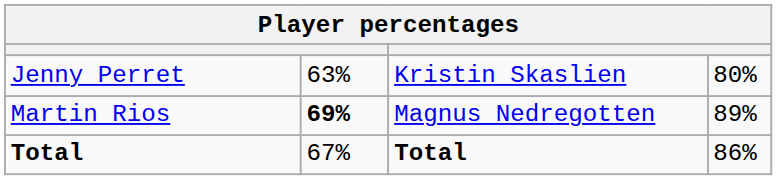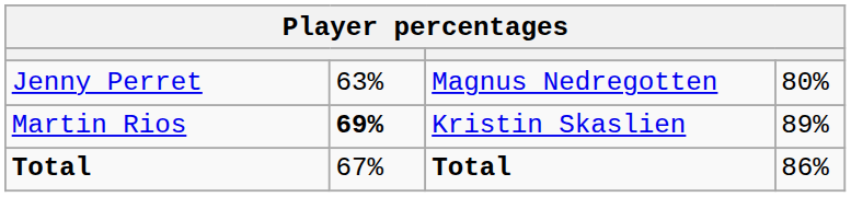Jenny Perret | column 3: Kristin Skaslien -> Magnus Nedregotten
Martin Rios | column 3: Magnus Nedregotten -> Kristin Skaslien
